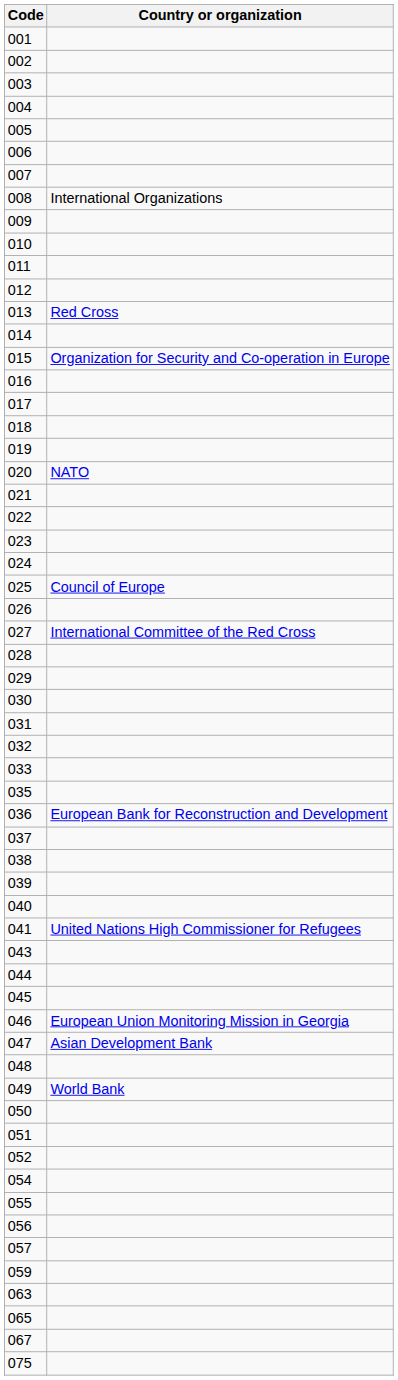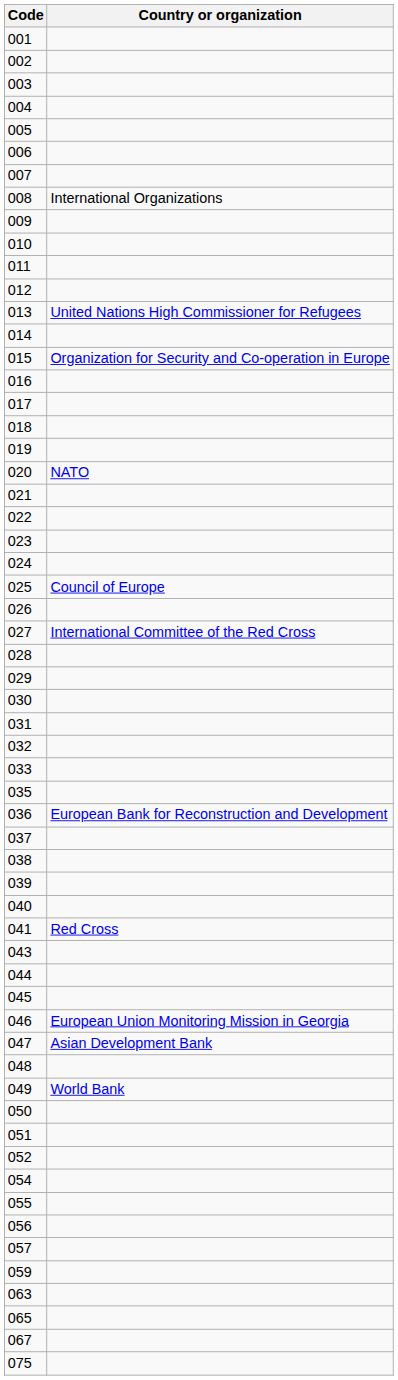013 | Country or organization: Red Cross -> United Nations High Commissioner for Refugees
041 | Country or organization: United Nations High Commissioner for Refugees -> Red Cross
